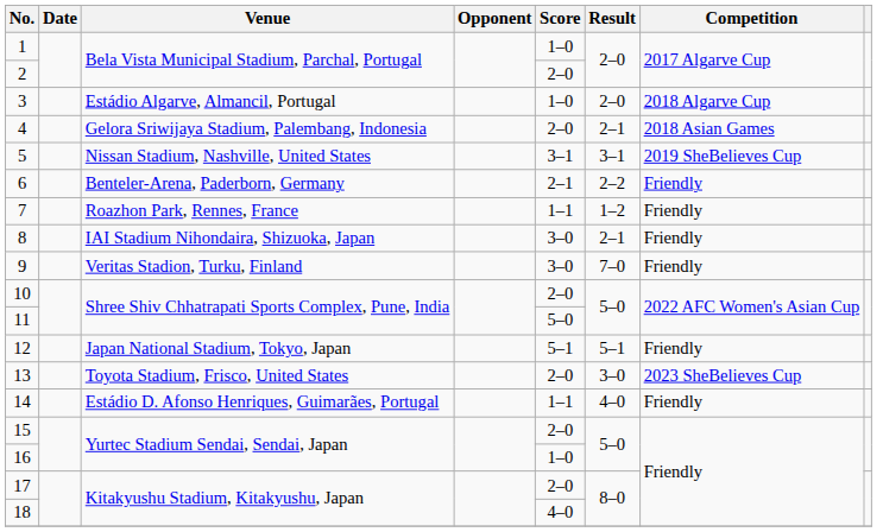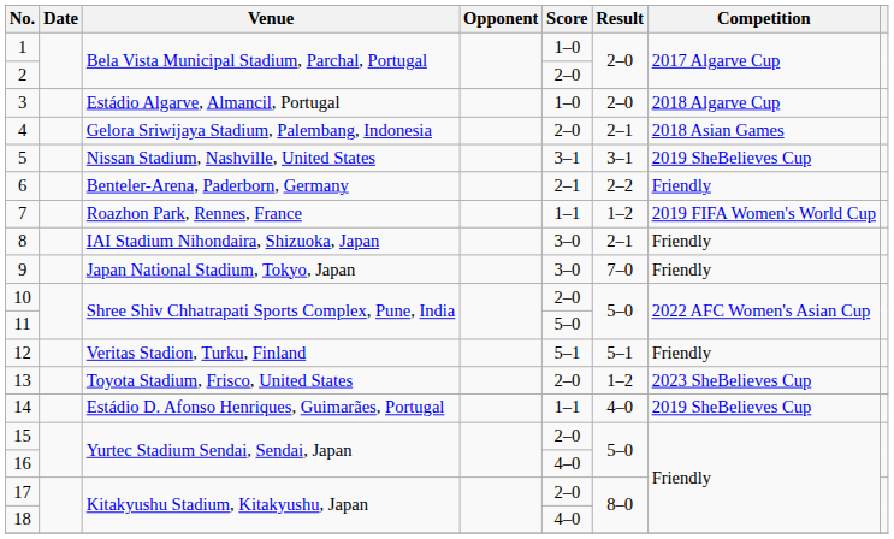7 | Competition: Friendly -> 2019 FIFA Women's World Cup
9 | Venue: Veritas Stadion, Turku, Finland -> Japan National Stadium, Tokyo, Japan
12 | Venue: Japan National Stadium, Tokyo, Japan -> Veritas Stadion, Turku, Finland
13 | Result: 3–0 -> 1–2
14 | Competition: Friendly -> 2019 SheBelieves Cup
16 | Score: 1–0 -> 4–0
